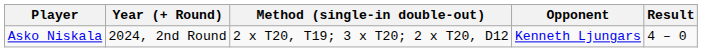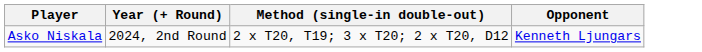- column: Result | 4 – 0
